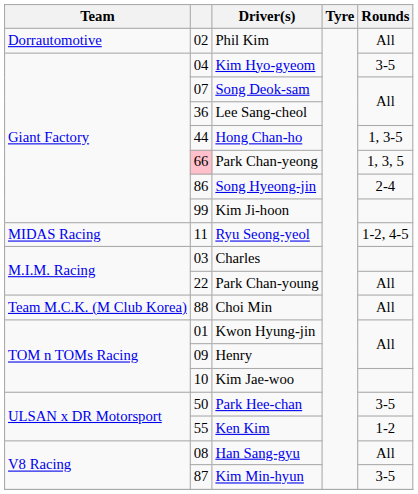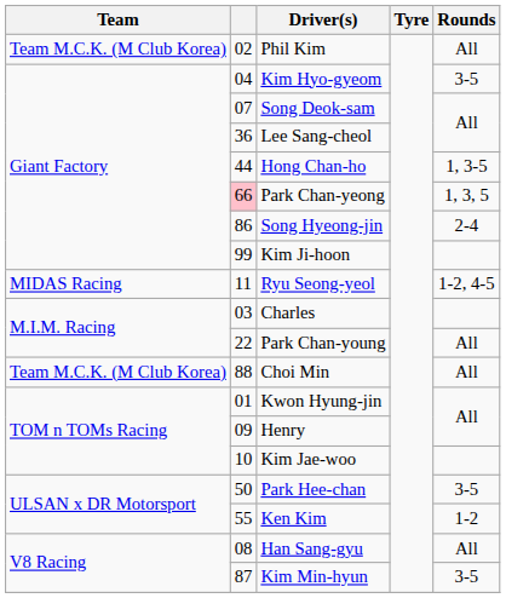Phil Kim | Team: Dorrautomotive -> Team M.C.K. (M Club Korea)
